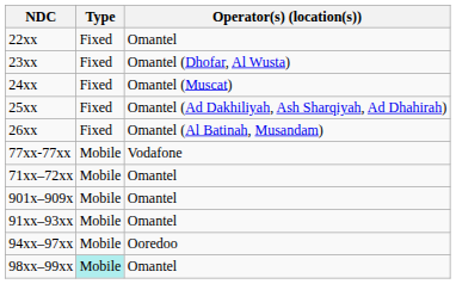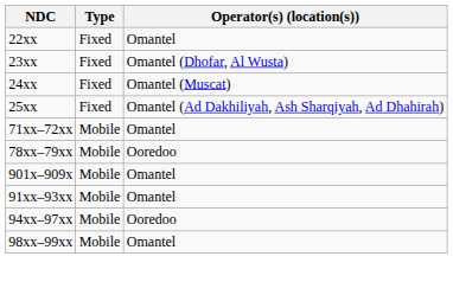- row: 26xx | Fixed | Omantel (Al Batinah, Musandam)
- row: 77xx-77xx | Mobile | Vodafone
+ row: 78xx–79xx | Mobile | Ooredoo
98xx–99xx | Type: paleturquoise background -> no background
